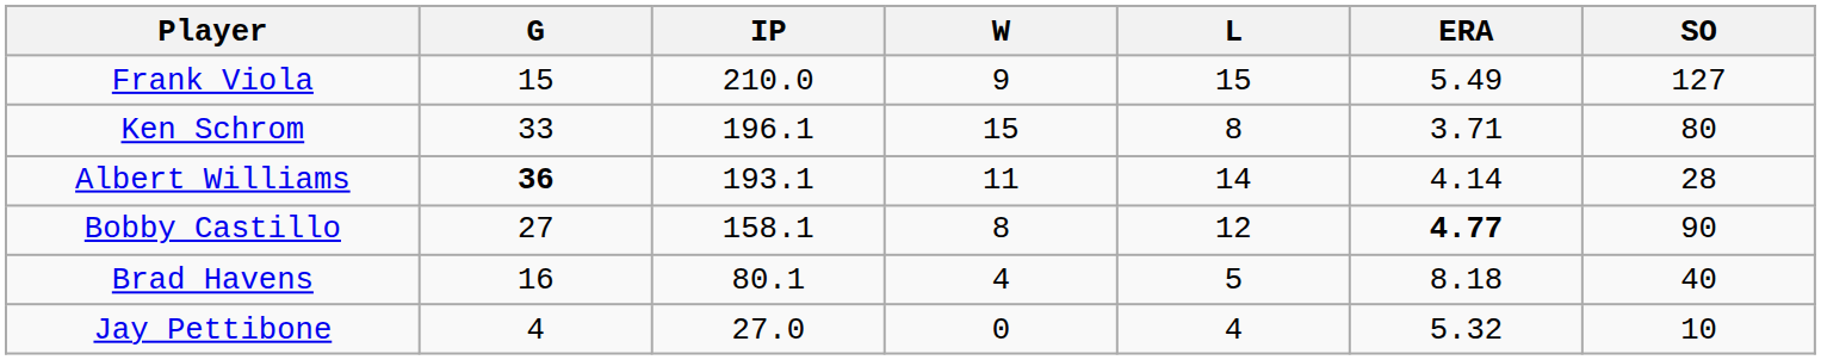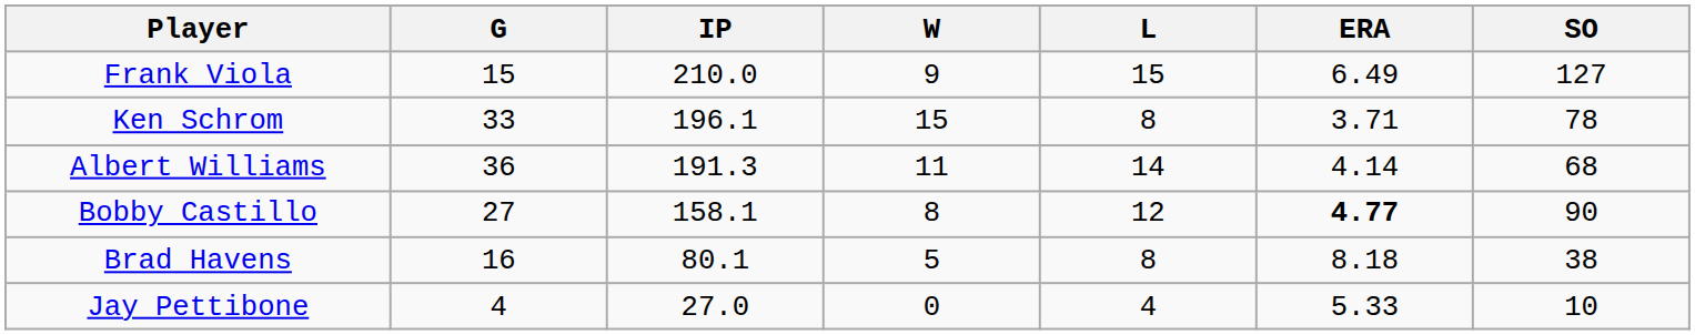Frank Viola | ERA: 5.49 -> 6.49
Ken Schrom | SO: 80 -> 78
Albert Williams | G: bold -> normal
Albert Williams | IP: 193.1 -> 191.3
Albert Williams | SO: 28 -> 68
Brad Havens | W: 4 -> 5
Brad Havens | L: 5 -> 8
Brad Havens | SO: 40 -> 38
Jay Pettibone | ERA: 5.32 -> 5.33
